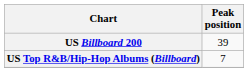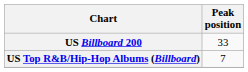US Billboard 200 | Peak position: 39 -> 33
